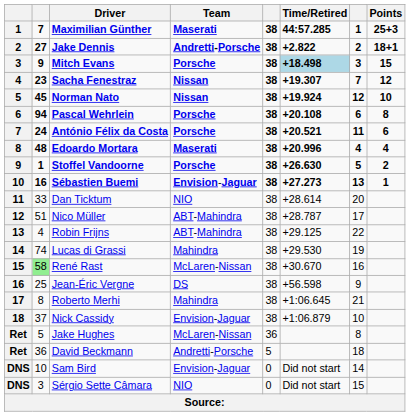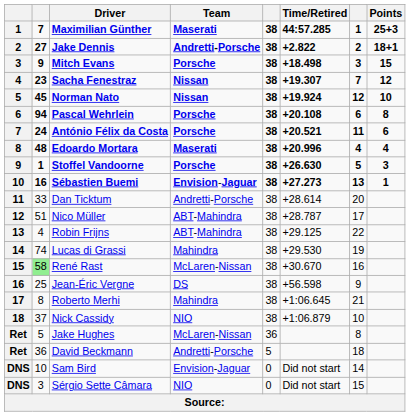Mitch Evans | Time/Retired: lightblue background -> no background
Stoffel Vandoorne | Points: 2 -> 3
Dan Ticktum | Team: NIO -> Andretti-Porsche
Nick Cassidy | Team: Envision-Jaguar -> NIO
